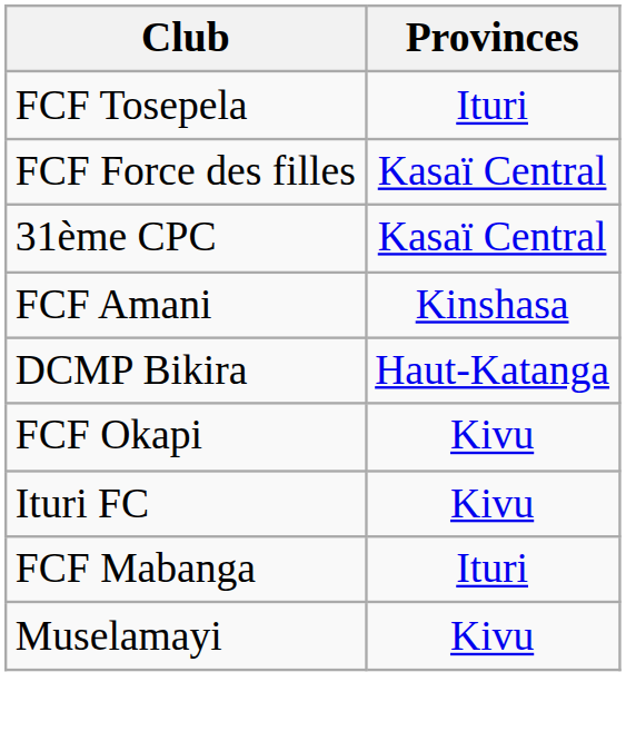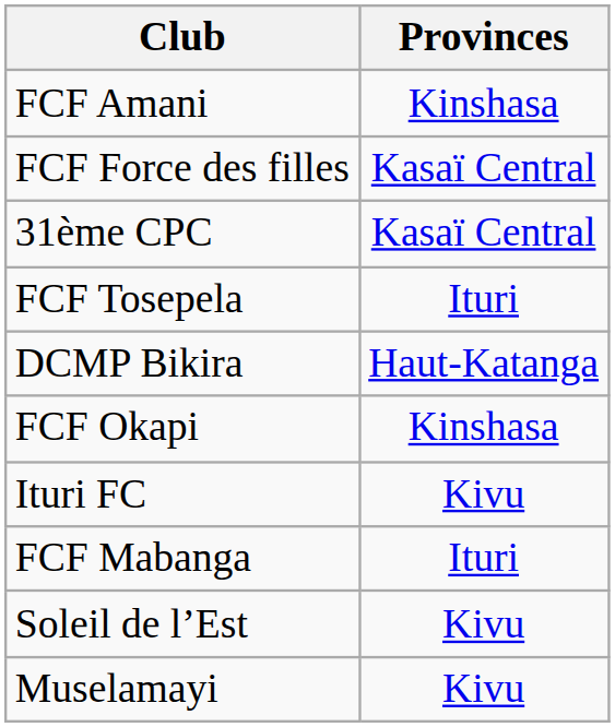rows swapped: FCF Tosepela <-> FCF Amani
FCF Okapi | Provinces: Kivu -> Kinshasa
+ row: Soleil de l’Est | Kivu
